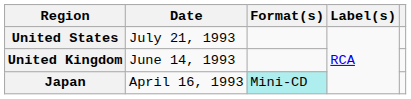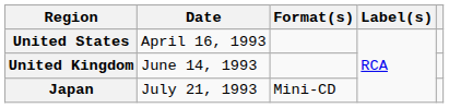United States | Date: July 21, 1993 -> April 16, 1993
Japan | Date: April 16, 1993 -> July 21, 1993
Japan | Format(s): paleturquoise background -> no background
